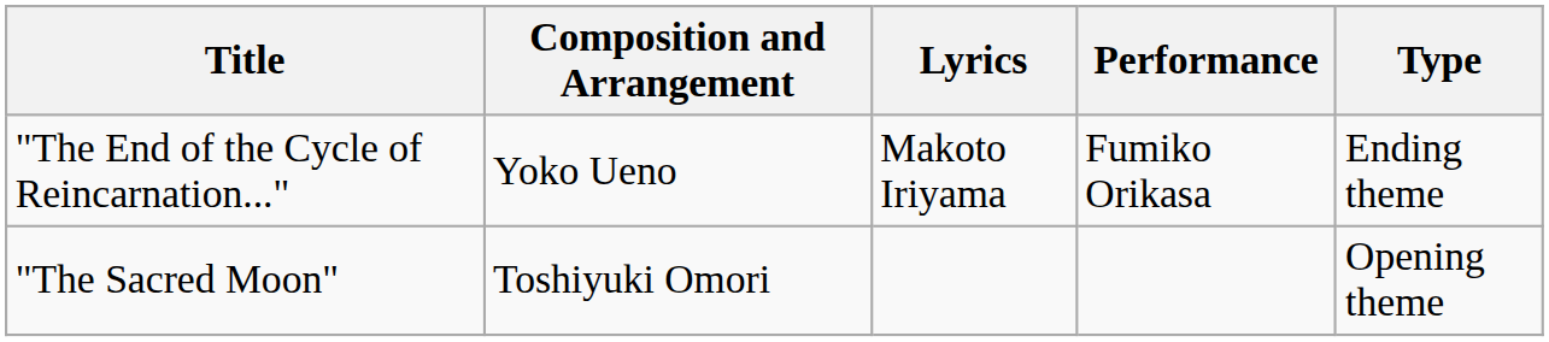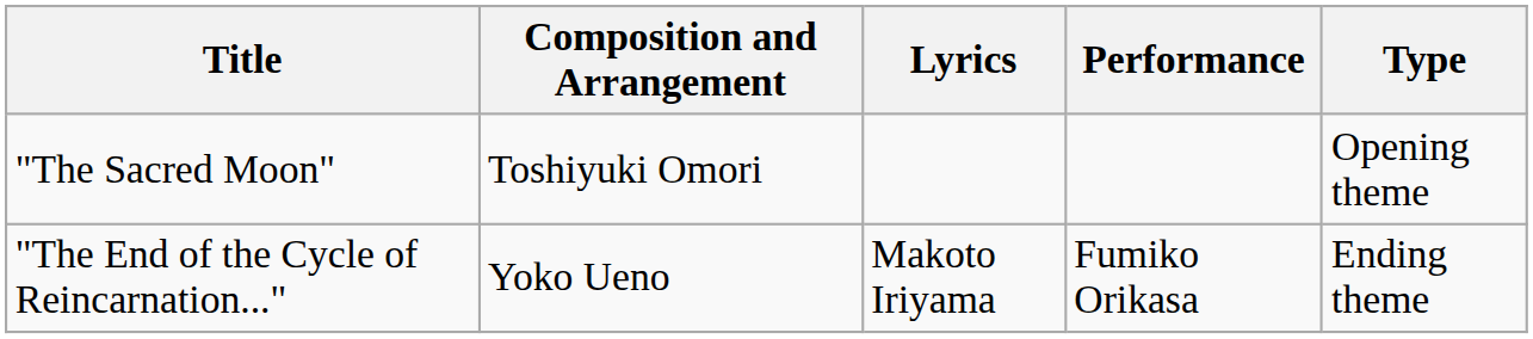rows swapped: "The Sacred Moon" <-> "The End of the Cycle of Reincarnation..."
